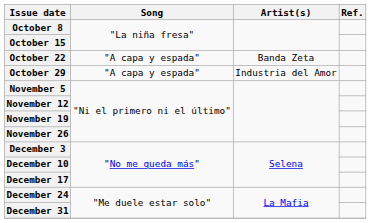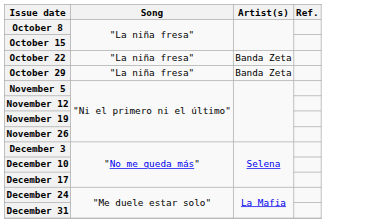October 22 | Song: "A capa y espada" -> "La niña fresa"
October 29 | Song: "A capa y espada" -> "La niña fresa"
October 29 | Artist(s): Industria del Amor -> Banda Zeta
